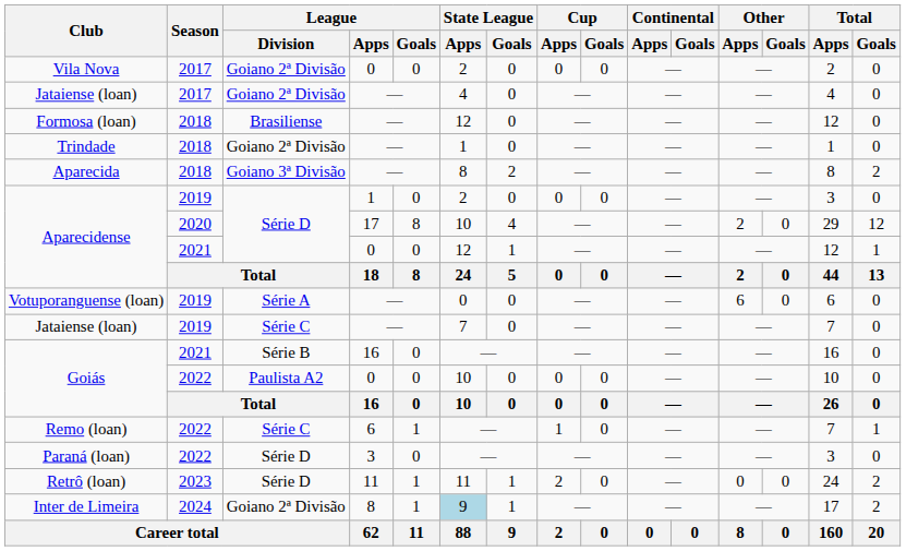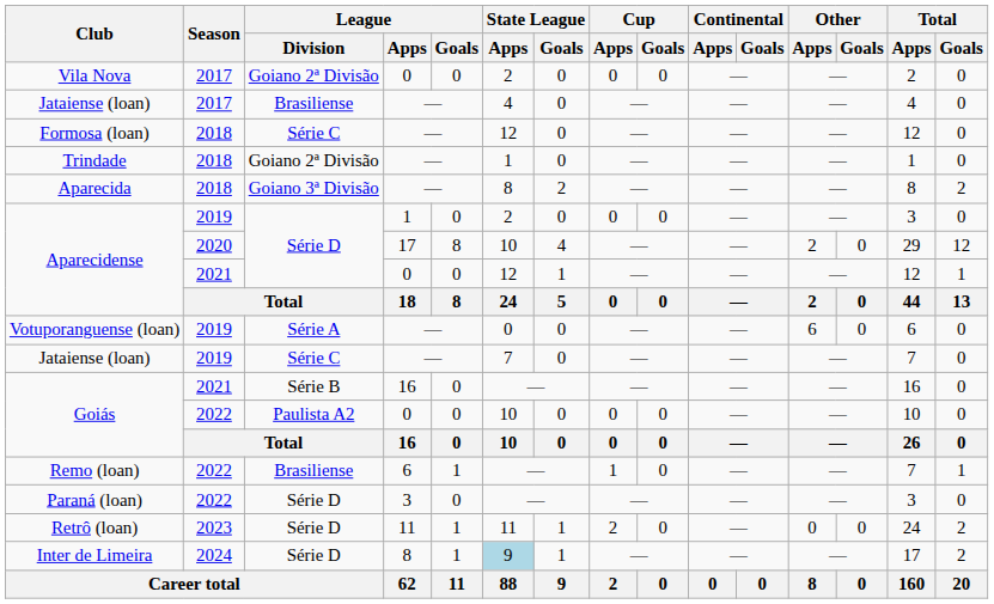Jataiense (loan) / 2017 | League / Division: Goiano 2ª Divisão -> Brasiliense
Formosa (loan) | League / Division: Brasiliense -> Série C
Remo (loan) | League / Division: Série C -> Brasiliense
Inter de Limeira | League / Division: Goiano 2ª Divisão -> Série D
